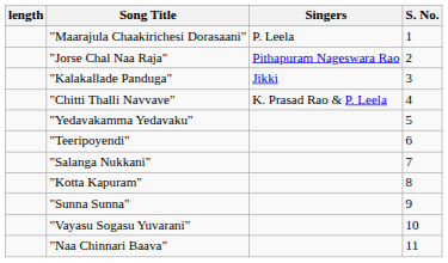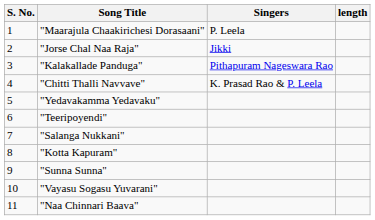columns swapped: S. No. <-> length
"Jorse Chal Naa Raja" | Singers: Pithapuram Nageswara Rao -> Jikki
"Kalakallade Panduga" | Singers: Jikki -> Pithapuram Nageswara Rao
